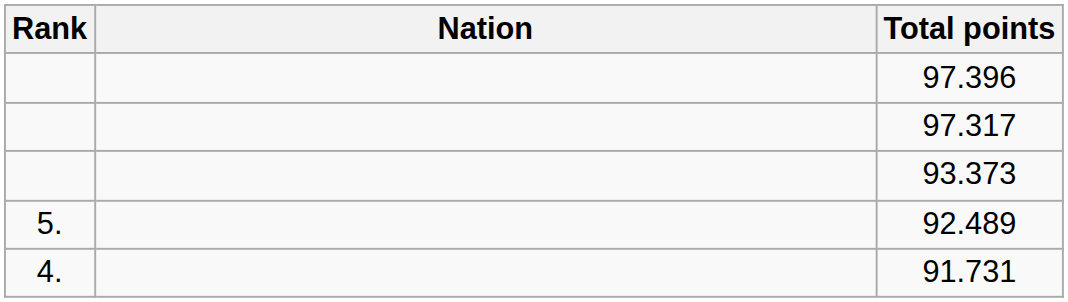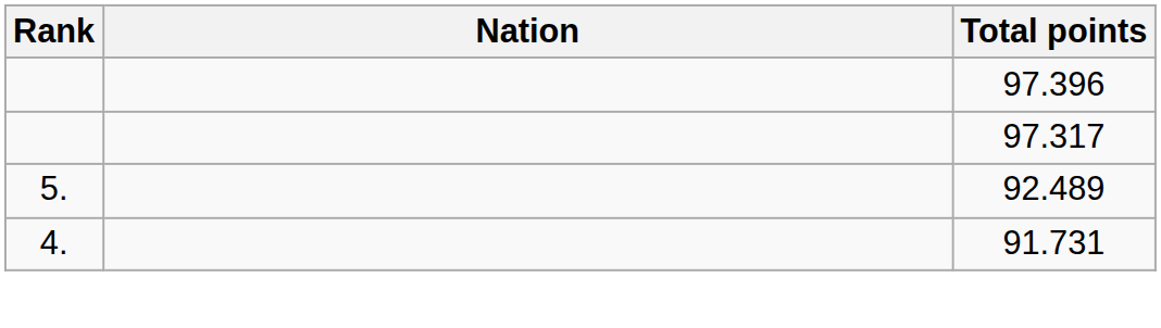- row: 93.373
